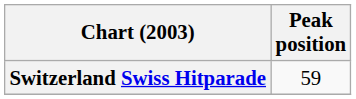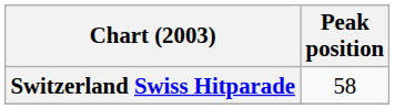Switzerland Swiss Hitparade | Peak position: 59 -> 58
